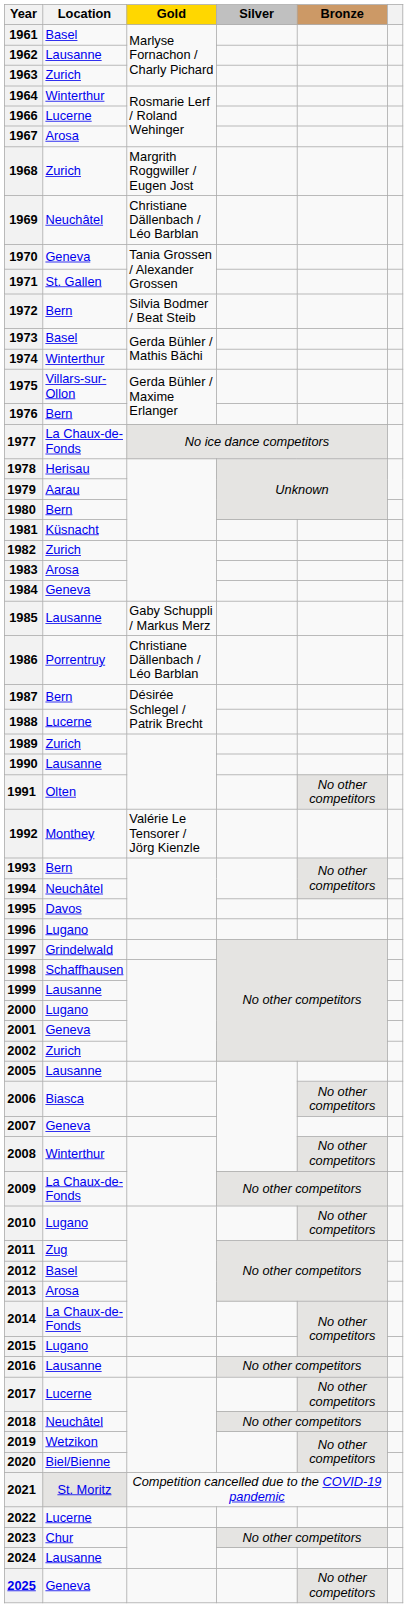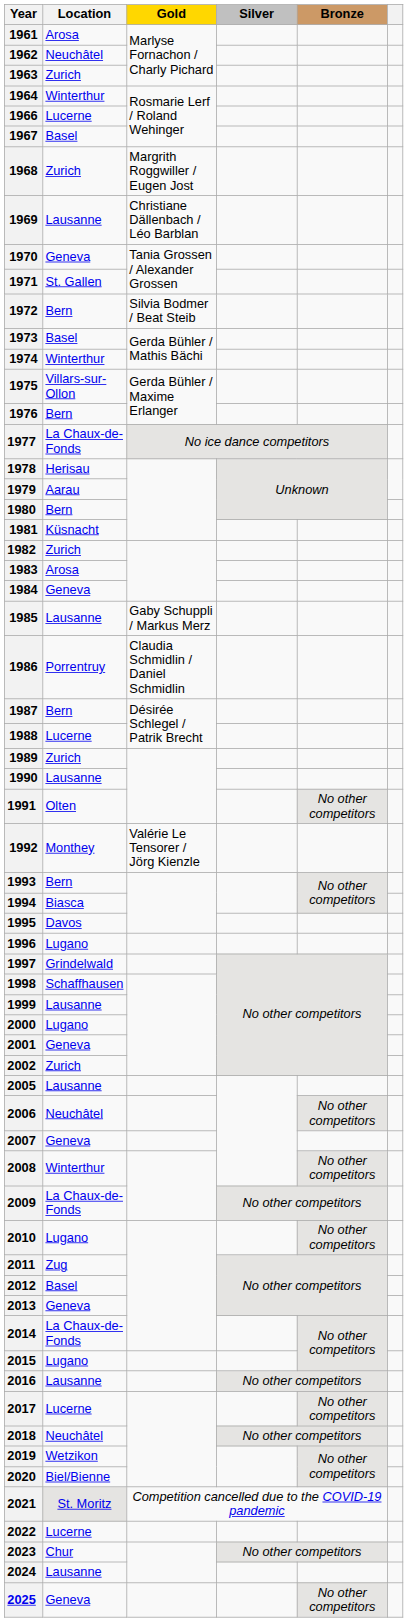1961 | Location: Basel -> Arosa
1962 | Location: Lausanne -> Neuchâtel
1967 | Location: Arosa -> Basel
1969 | Location: Neuchâtel -> Lausanne
1986 | Gold: Christiane Dällenbach / Léo Barblan -> Claudia Schmidlin / Daniel Schmidlin
1994 | Location: Neuchâtel -> Biasca
2006 | Location: Biasca -> Neuchâtel
2013 | Location: Arosa -> Geneva
